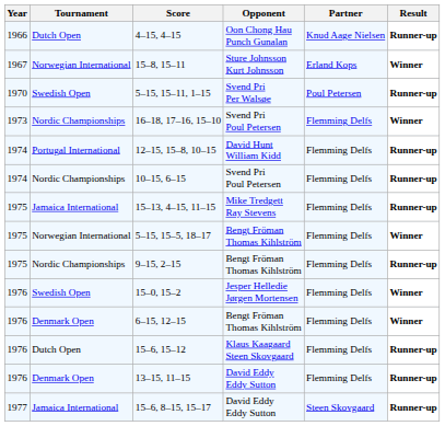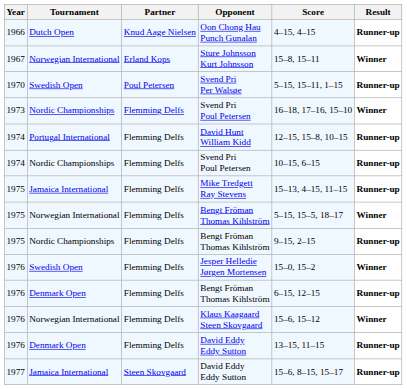columns swapped: Partner <-> Score
1976 / Bengt Fröman Thomas Kihlström | Result: Winner -> Runner-up
Klaus Kaagaard Steen Skovgaard | Tournament: Dutch Open -> Norwegian International
Klaus Kaagaard Steen Skovgaard | Result: Runner-up -> Winner
